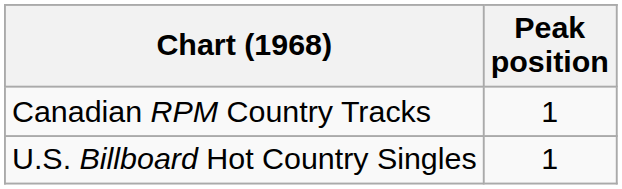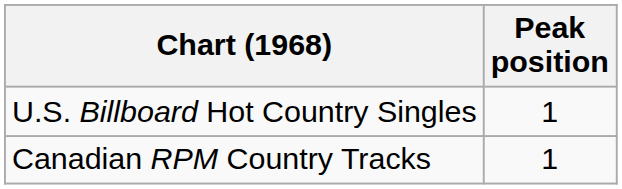rows swapped: U.S. Billboard Hot Country Singles <-> Canadian RPM Country Tracks
